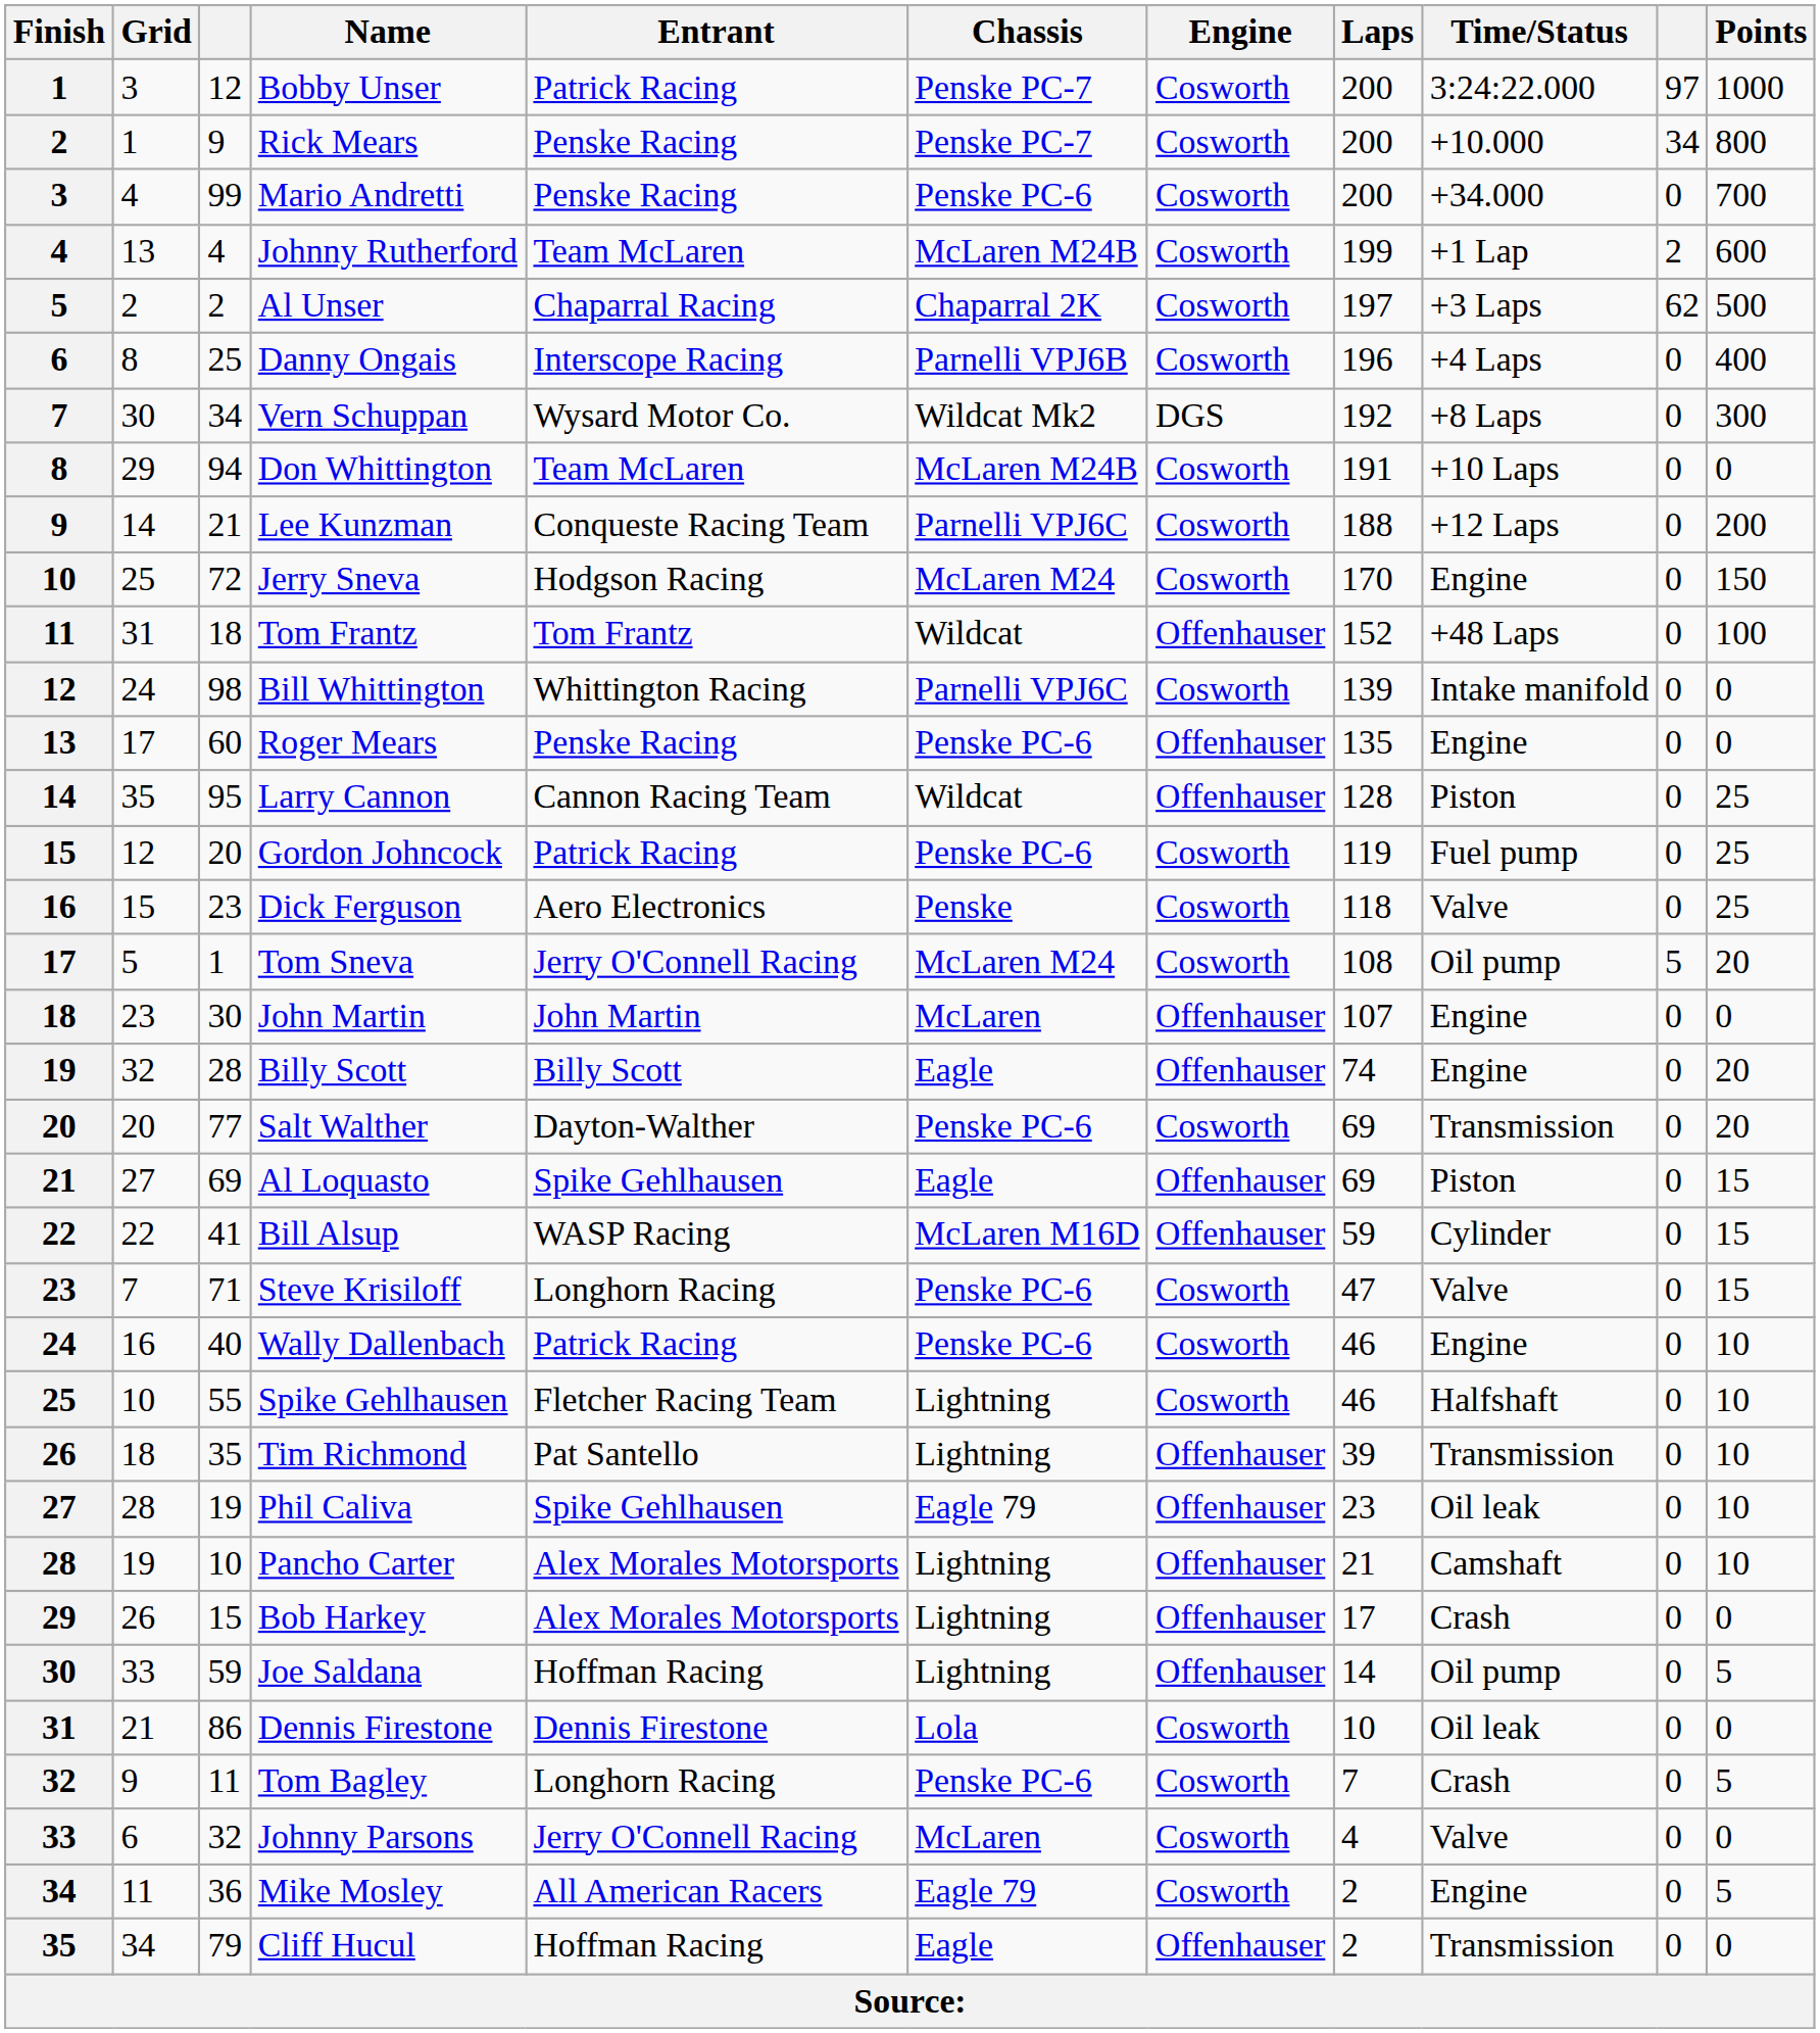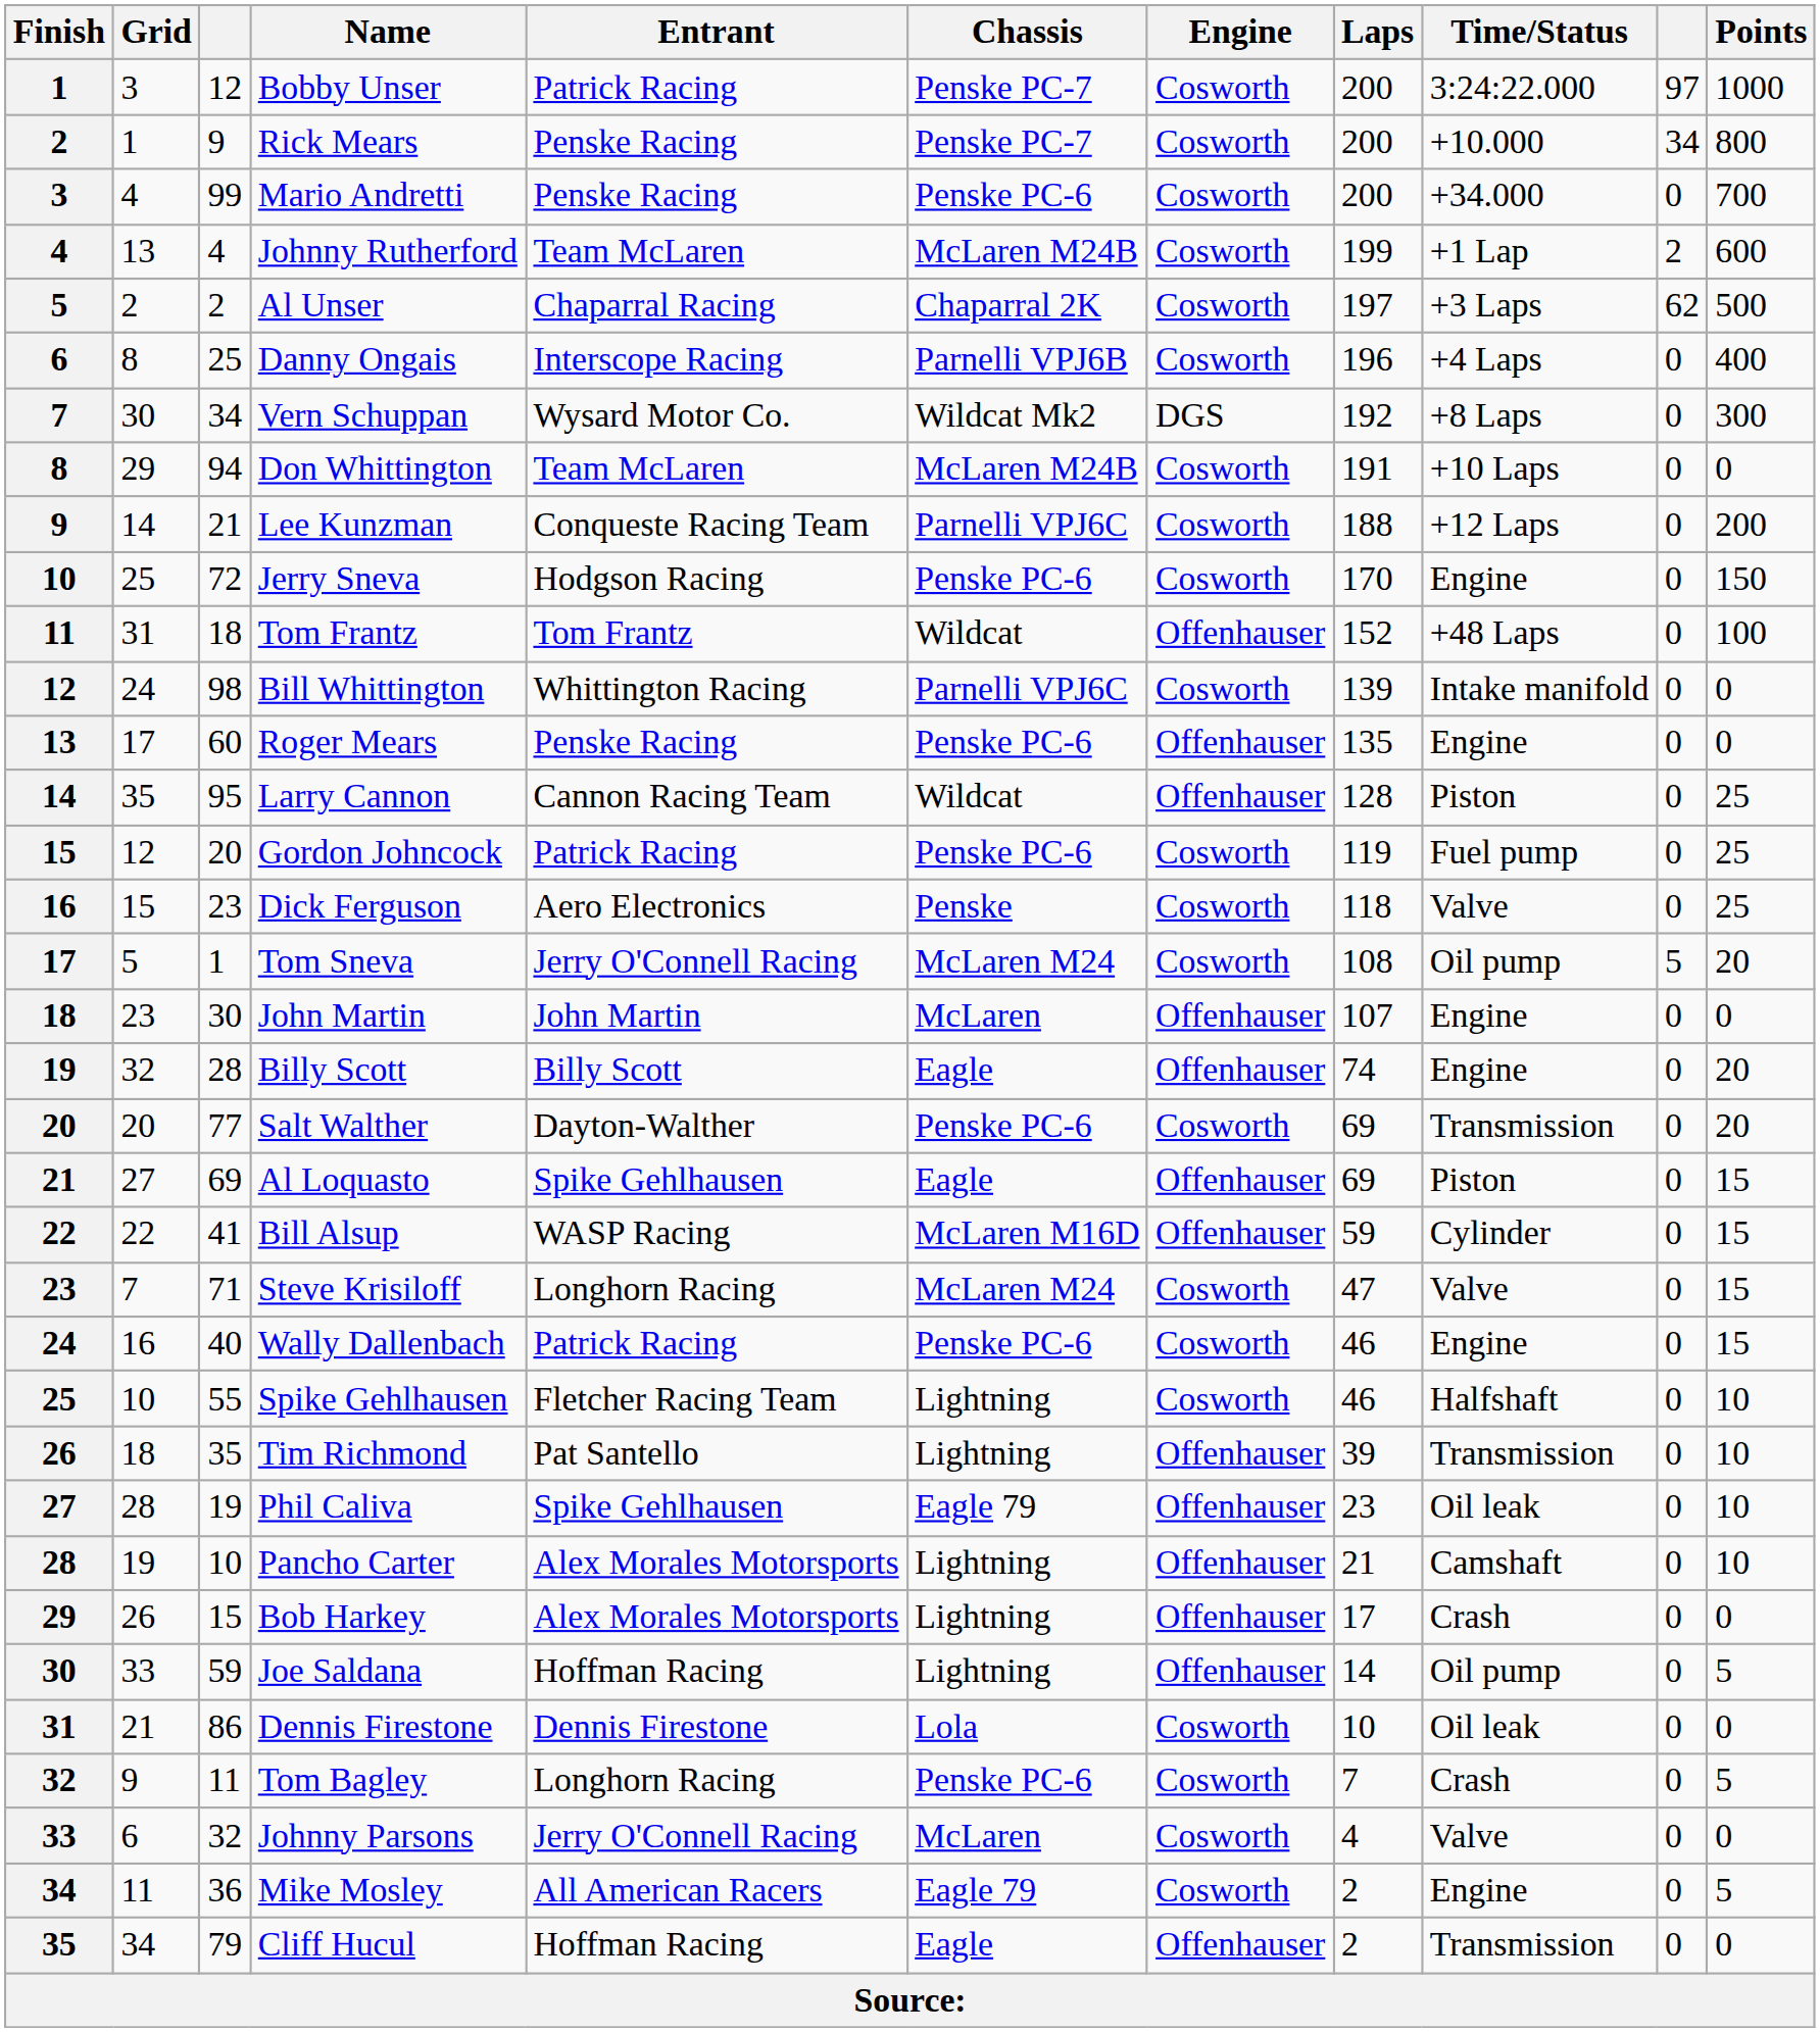Jerry Sneva | Chassis: McLaren M24 -> Penske PC-6
Steve Krisiloff | Chassis: Penske PC-6 -> McLaren M24
Wally Dallenbach | Points: 10 -> 15
